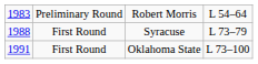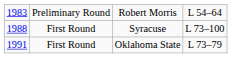Syracuse | column 4: L 73–79 -> L 73–100
Oklahoma State | column 4: L 73–100 -> L 73–79
